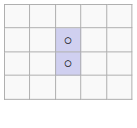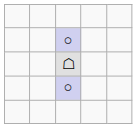+ row: ☖
